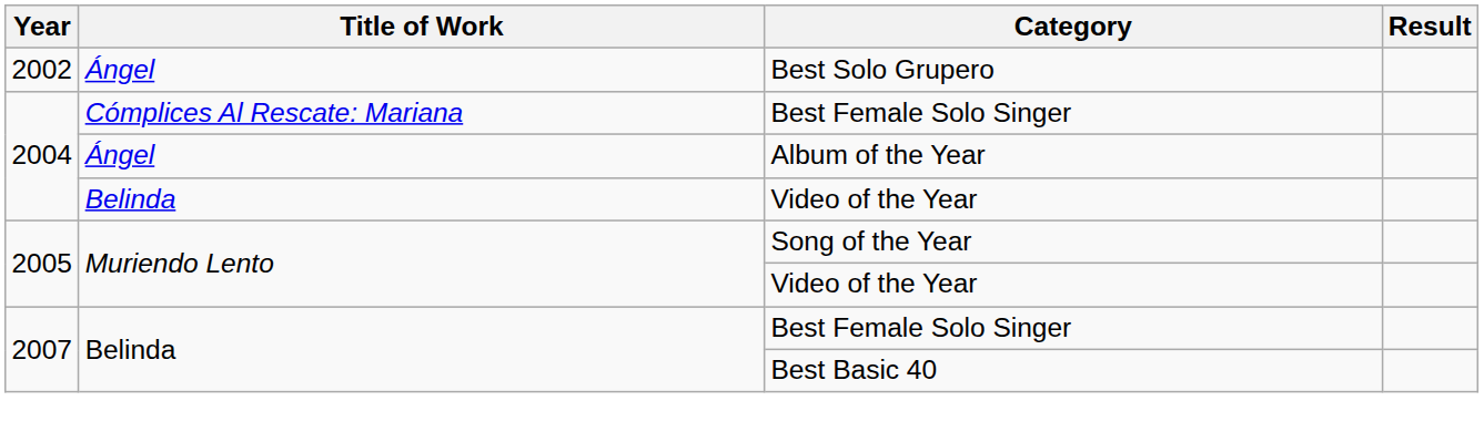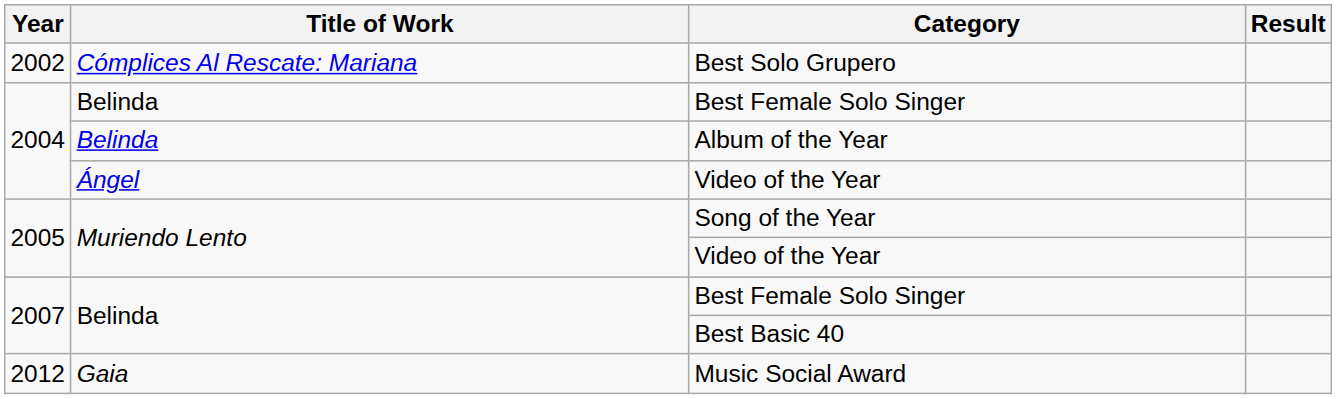Best Solo Grupero | Title of Work: Ángel -> Cómplices Al Rescate: Mariana
2004 / Best Female Solo Singer | Title of Work: Cómplices Al Rescate: Mariana -> Belinda
Album of the Year | Title of Work: Ángel -> Belinda
2004 / Video of the Year | Title of Work: Belinda -> Ángel
+ row: 2012 | Gaia | Music Social Award
